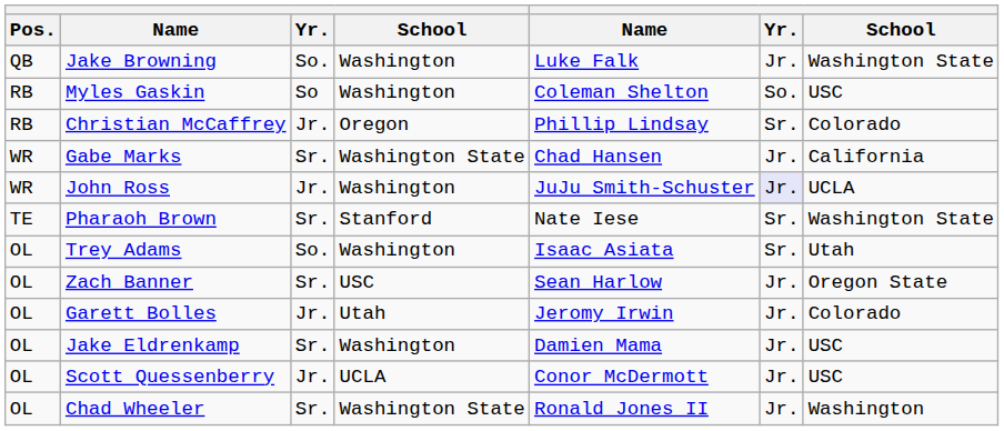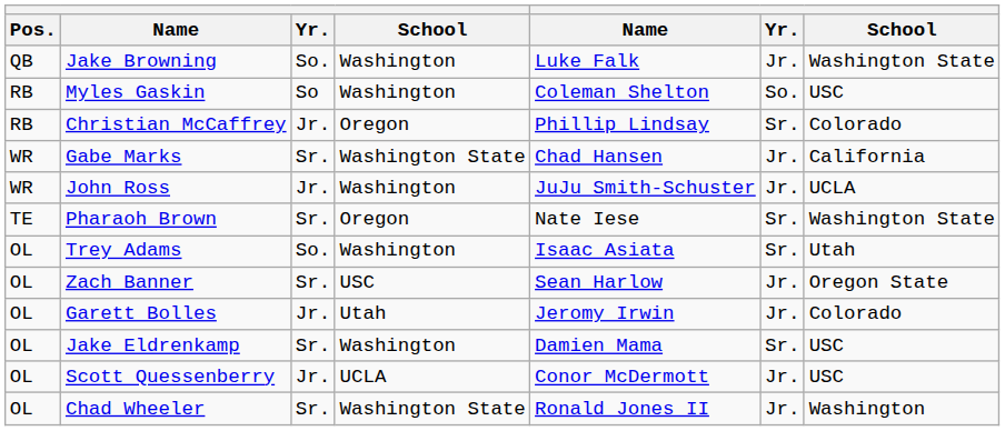John Ross | column 6: lavender background -> no background
Pharaoh Brown | column 4: Stanford -> Oregon
Jake Eldrenkamp | column 6: Jr. -> Sr.
